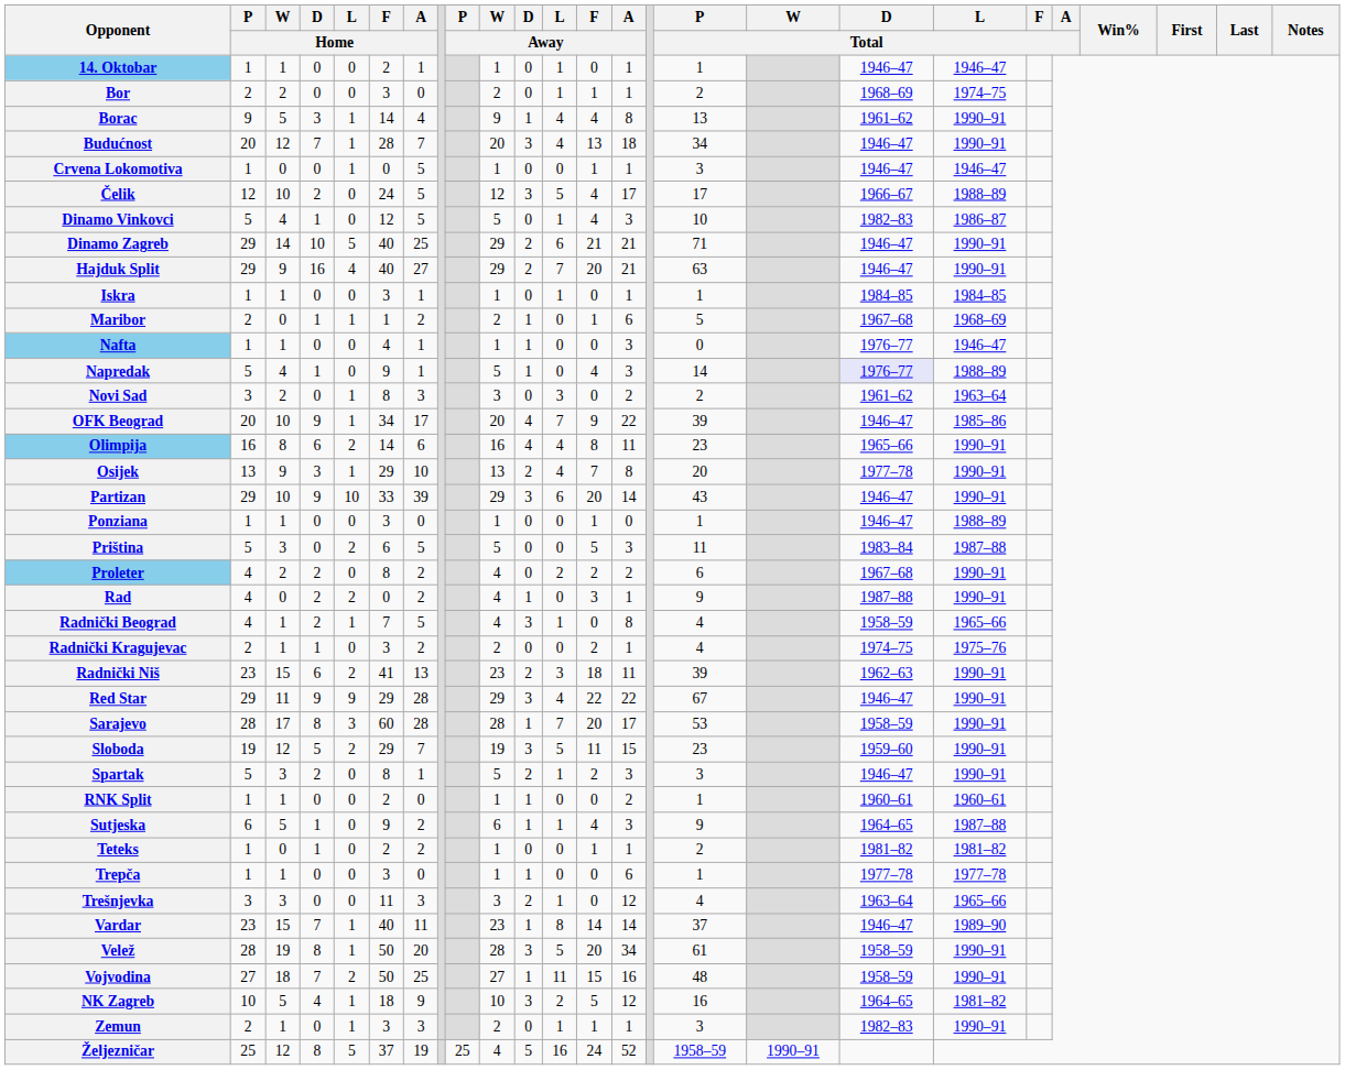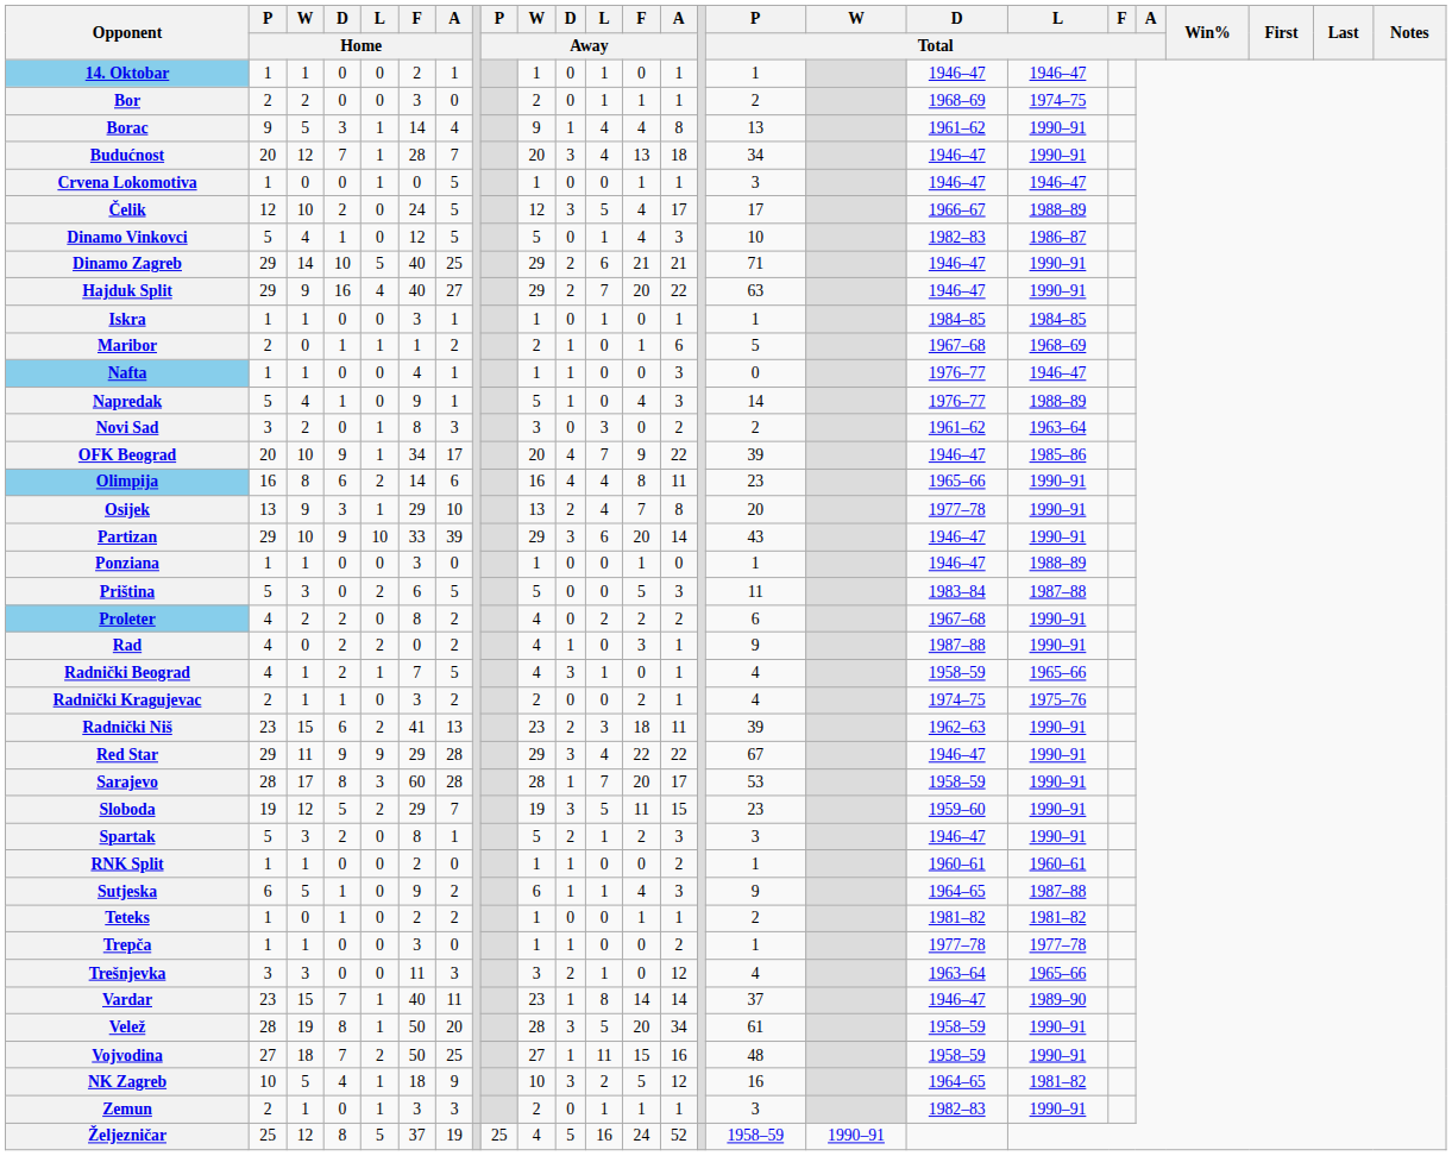Hajduk Split | A / Away: 21 -> 22
Napredak | D / Total: lavender background -> no background
Radnički Beograd | A / Away: 8 -> 1
Trepča | A / Away: 6 -> 2
